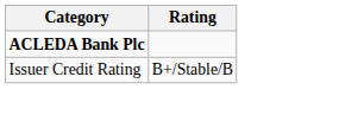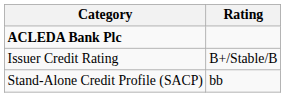+ row: Stand-Alone Credit Profile (SACP) | bb
